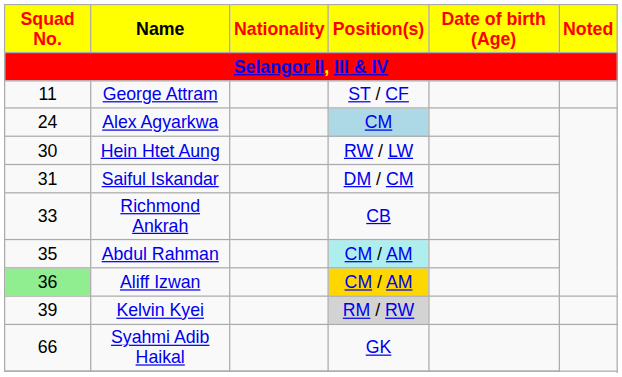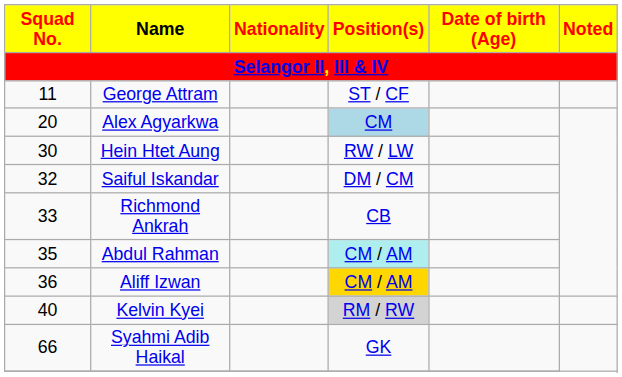Alex Agyarkwa | Squad No.: 24 -> 20
Saiful Iskandar | Squad No.: 31 -> 32
Aliff Izwan | Squad No.: lightgreen background -> no background
Kelvin Kyei | Squad No.: 39 -> 40
